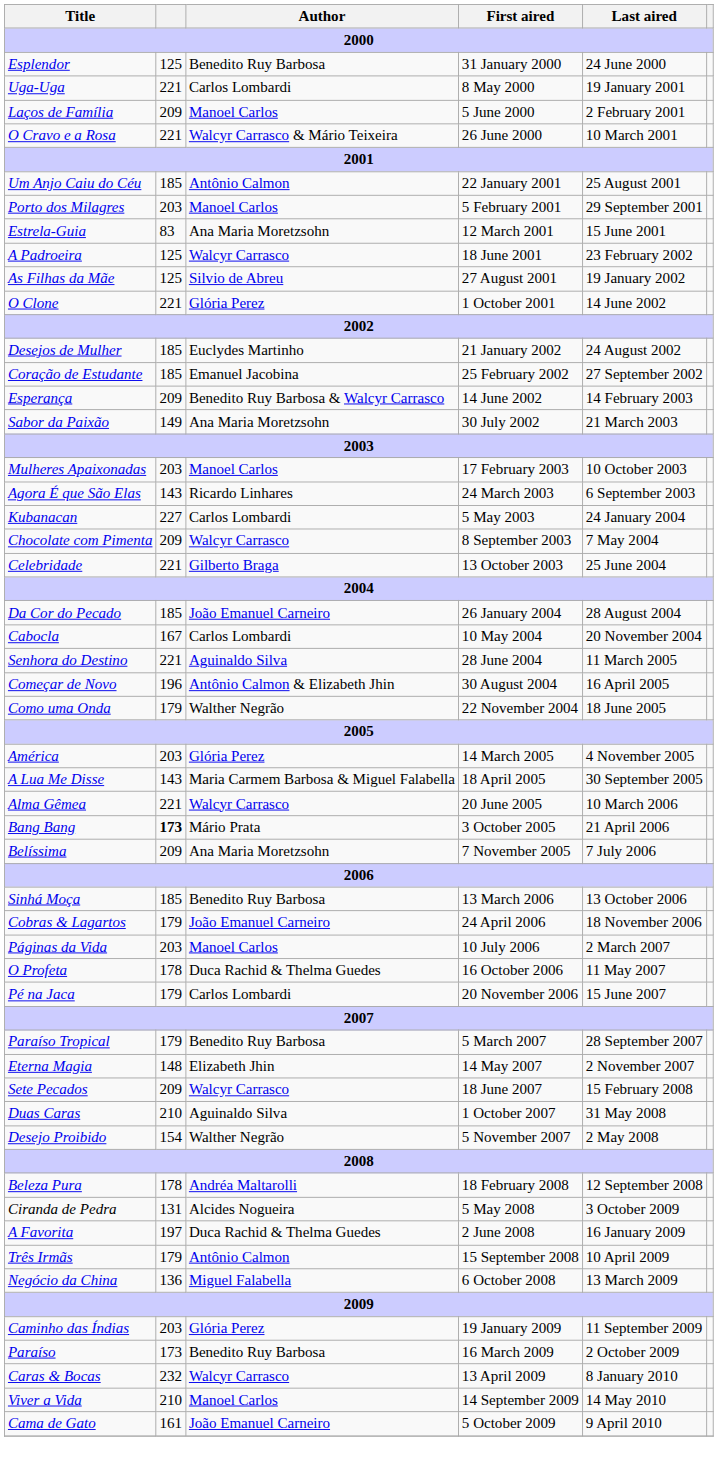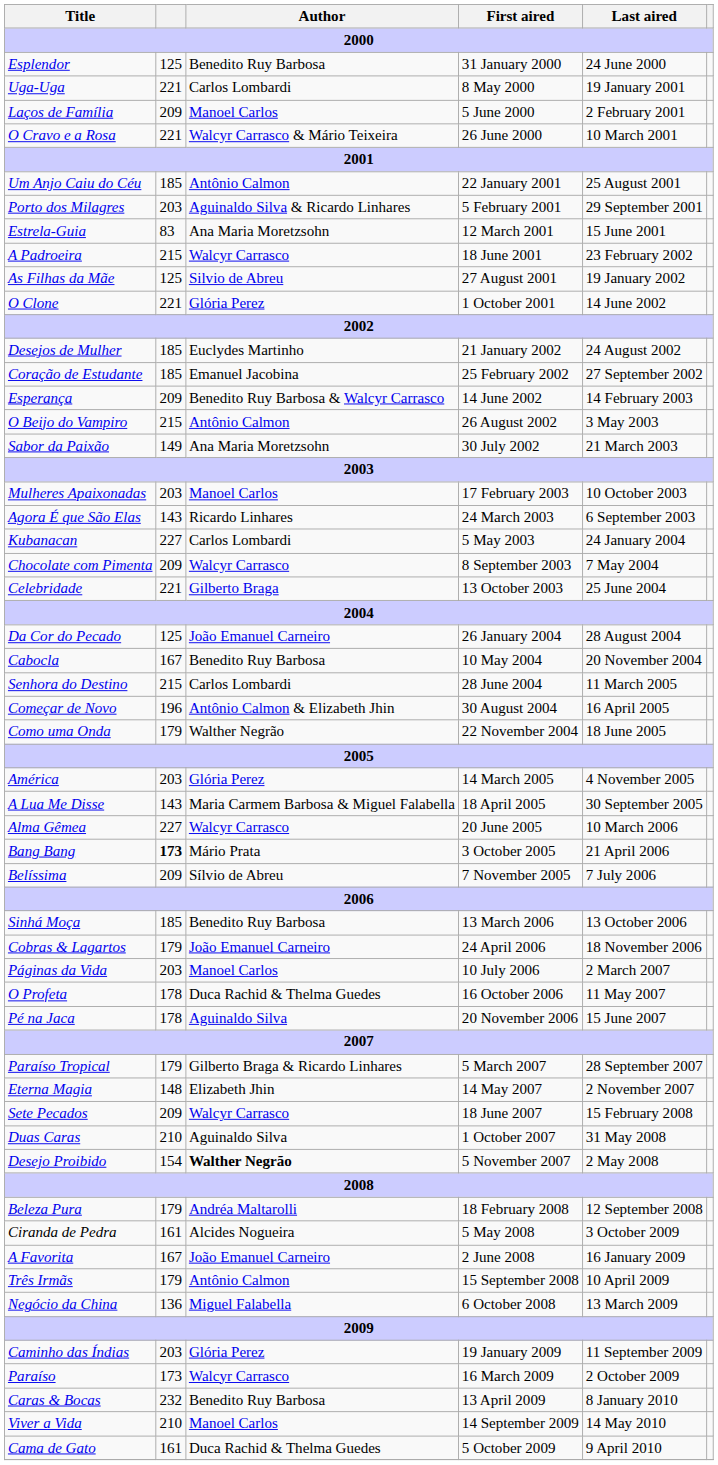Porto dos Milagres | Author: Manoel Carlos -> Aguinaldo Silva & Ricardo Linhares
A Padroeira | column 2: 125 -> 215
+ row: O Beijo do Vampiro | 215 | Antônio Calmon | 26 August 2002 | 3 May 2003
Da Cor do Pecado | column 2: 185 -> 125
Cabocla | Author: Carlos Lombardi -> Benedito Ruy Barbosa
Senhora do Destino | column 2: 221 -> 215
Senhora do Destino | Author: Aguinaldo Silva -> Carlos Lombardi
Alma Gêmea | column 2: 221 -> 227
Belíssima | Author: Ana Maria Moretzsohn -> Sílvio de Abreu
Pé na Jaca | column 2: 179 -> 178
Pé na Jaca | Author: Carlos Lombardi -> Aguinaldo Silva
Paraíso Tropical | Author: Benedito Ruy Barbosa -> Gilberto Braga & Ricardo Linhares
Desejo Proibido | Author: normal -> bold
Beleza Pura | column 2: 178 -> 179
Ciranda de Pedra | column 2: 131 -> 161
A Favorita | column 2: 197 -> 167
A Favorita | Author: Duca Rachid & Thelma Guedes -> João Emanuel Carneiro
Paraíso | Author: Benedito Ruy Barbosa -> Walcyr Carrasco
Caras & Bocas | Author: Walcyr Carrasco -> Benedito Ruy Barbosa
Cama de Gato | Author: João Emanuel Carneiro -> Duca Rachid & Thelma Guedes
